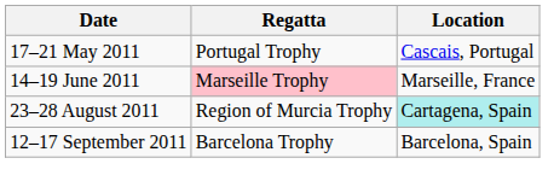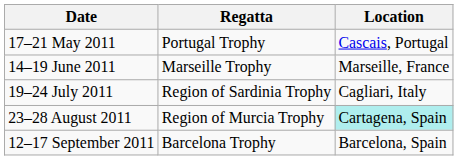14–19 June 2011 | Regatta: pink background -> no background
+ row: 19–24 July 2011 | Region of Sardinia Trophy | Cagliari, Italy
